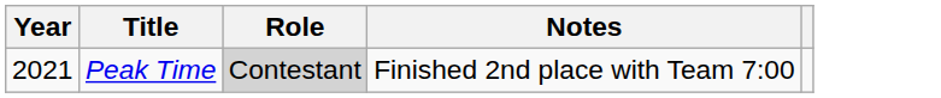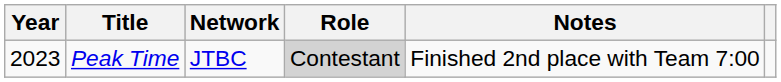+ column: Network | JTBC
Peak Time | Year: 2021 -> 2023
